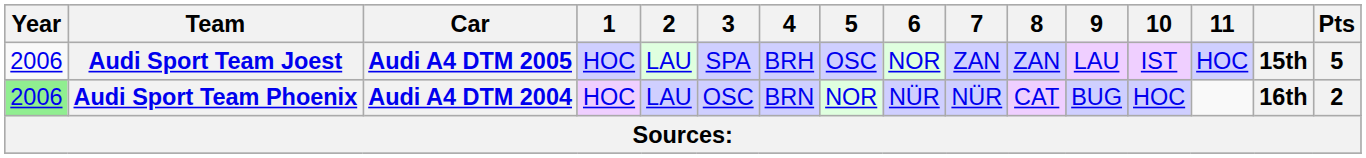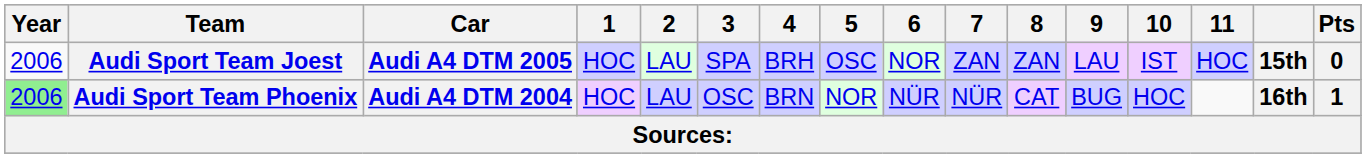Audi Sport Team Joest | Pts: 5 -> 0
Audi Sport Team Phoenix | Pts: 2 -> 1
